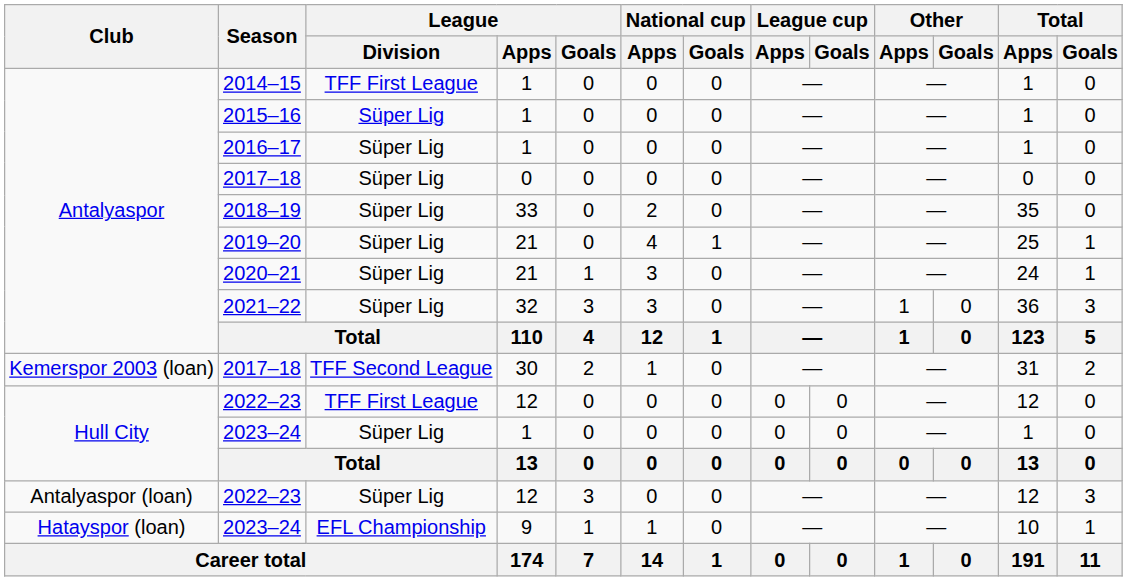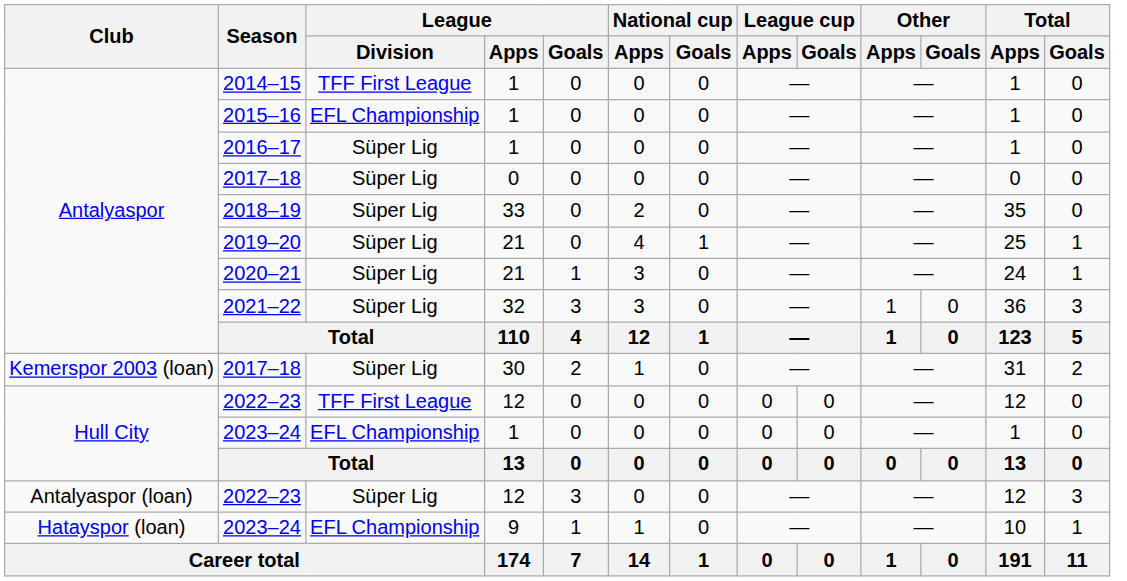2015–16 | League / Division: Süper Lig -> EFL Championship
Kemerspor 2003 (loan) / 2017–18 | League / Division: TFF Second League -> Süper Lig
Hull City / 2023–24 | League / Division: Süper Lig -> EFL Championship
